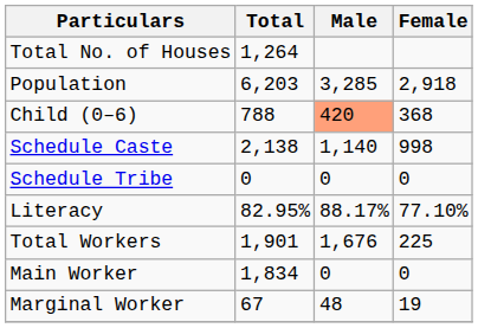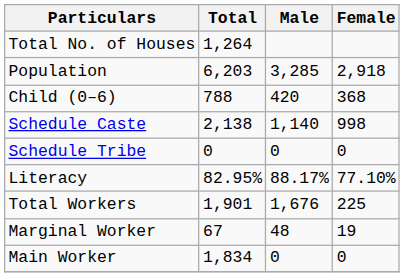Child (0–6) | Male: lightsalmon background -> no background
rows swapped: Main Worker <-> Marginal Worker
